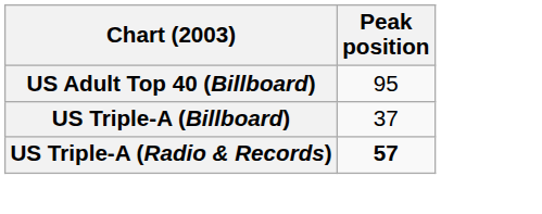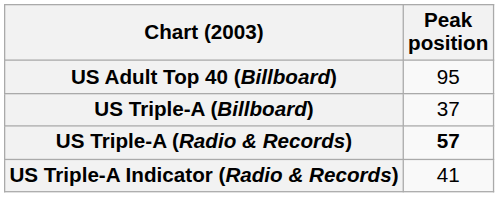+ row: US Triple-A Indicator (Radio & Records) | 41
